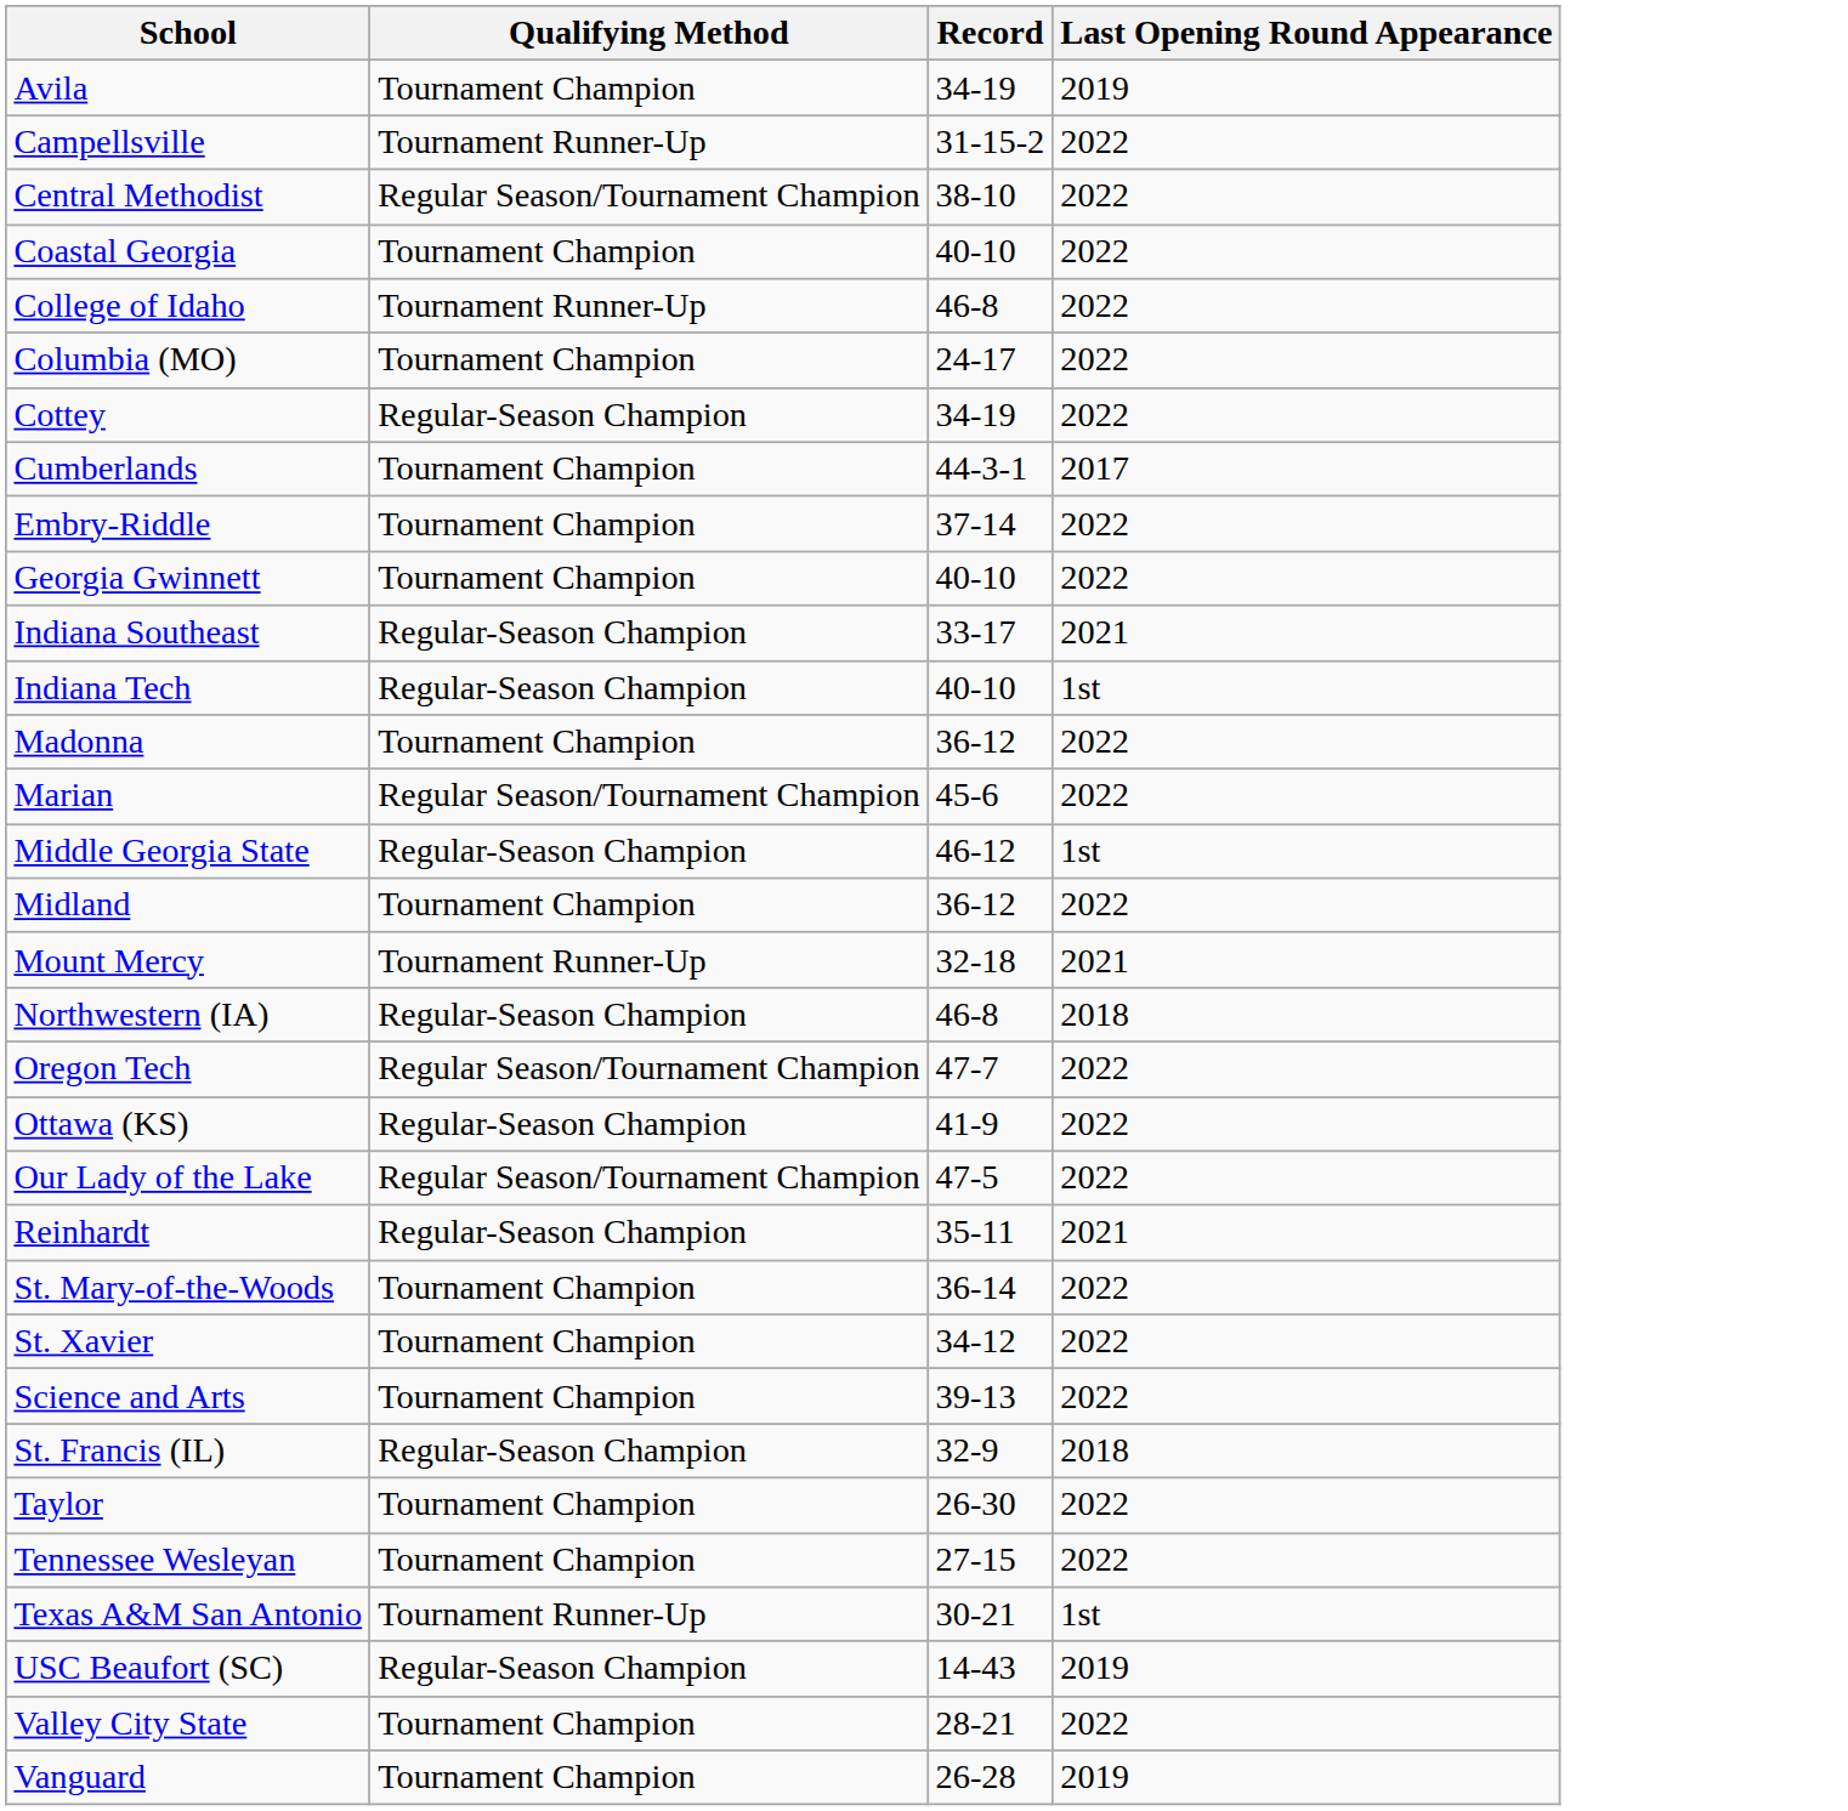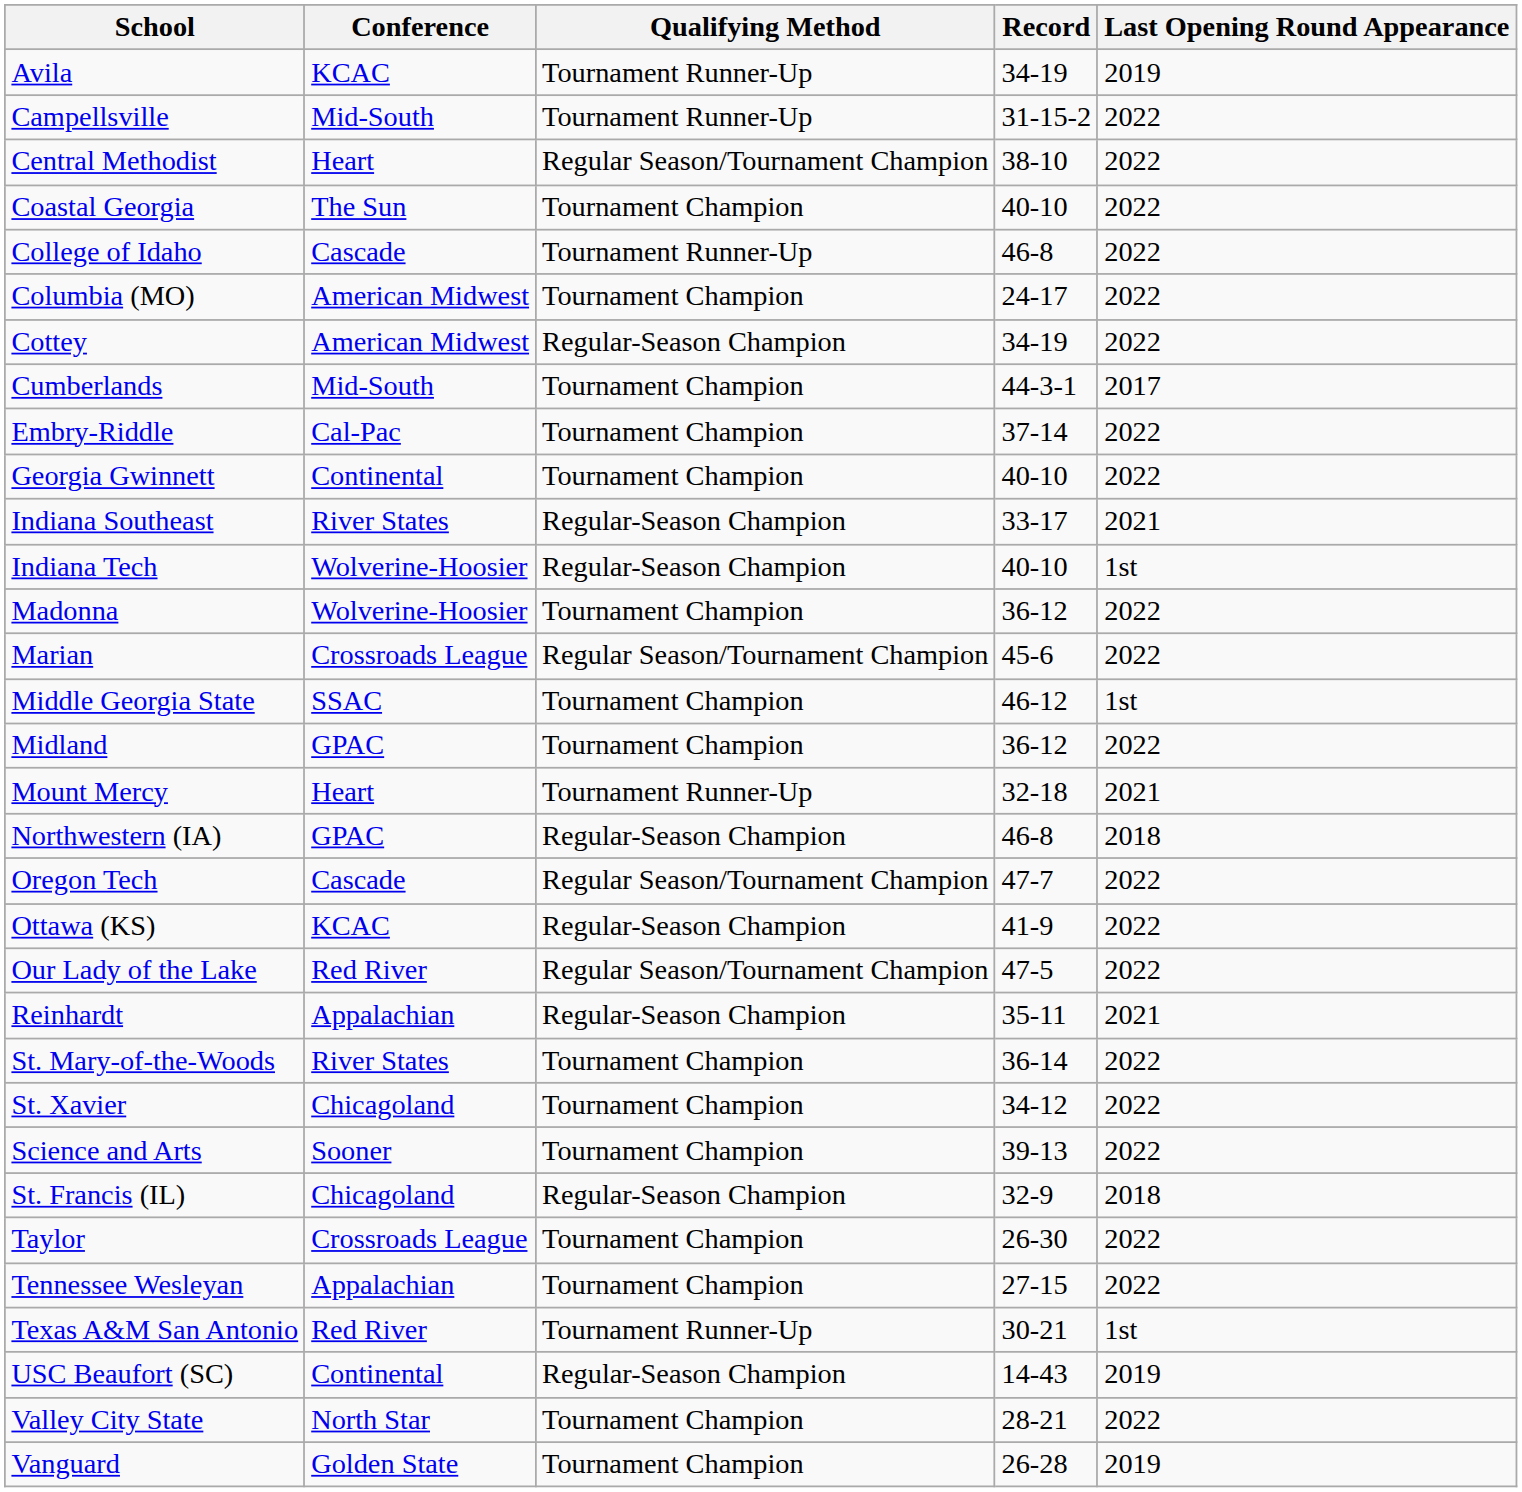+ column: Conference | KCAC | Mid-South | Heart | The Sun | Cascade | American Midwest | American Midwest | Mid-South | Cal-Pac | Continental | River States | Wolverine-Hoosier | Wolverine-Hoosier | Crossroads League | SSAC | GPAC | Heart | GPAC | Cascade | KCAC | Red River | Appalachian | River States | Chicagoland | Sooner | Chicagoland | Crossroads League | Appalachian | Red River | Continental | North Star | Golden State
Avila | Qualifying Method: Tournament Champion -> Tournament Runner-Up
Middle Georgia State | Qualifying Method: Regular-Season Champion -> Tournament Champion
